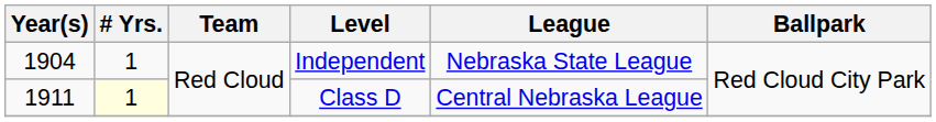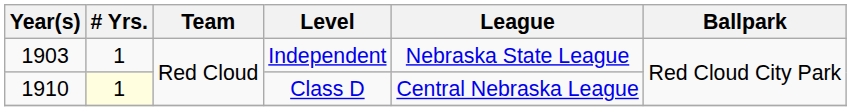Independent | Year(s): 1904 -> 1903
Class D | Year(s): 1911 -> 1910
